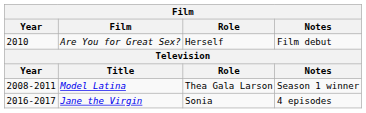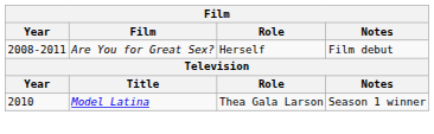Are You for Great Sex? | Year: 2010 -> 2008-2011
Model Latina | Year: 2008-2011 -> 2010
- row: 2016-2017 | Jane the Virgin | Sonia | 4 episodes
